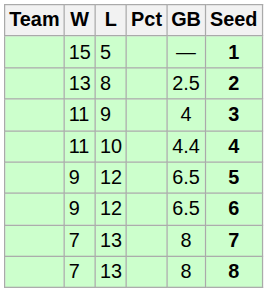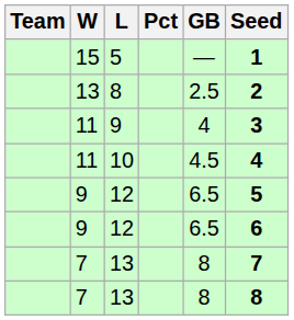10 | GB: 4.4 -> 4.5
